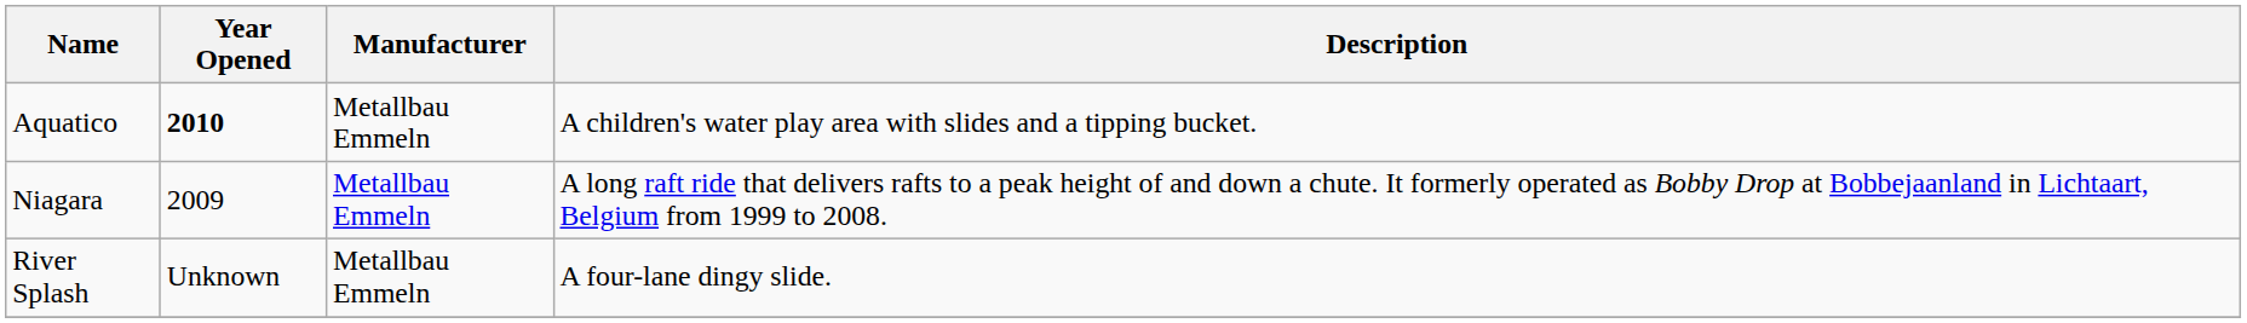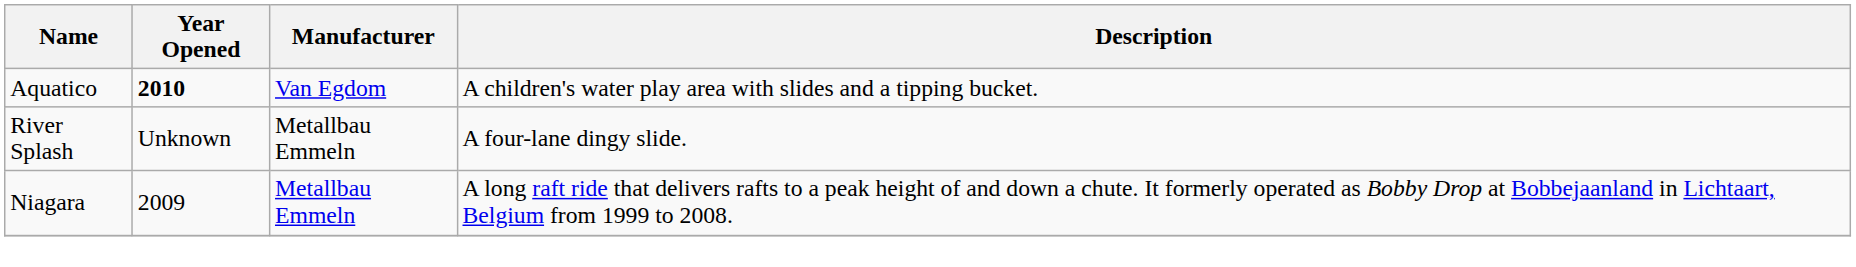Aquatico | Manufacturer: Metallbau Emmeln -> Van Egdom
rows swapped: Niagara <-> River Splash
